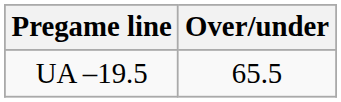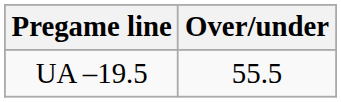UA –19.5 | Over/under: 65.5 -> 55.5
